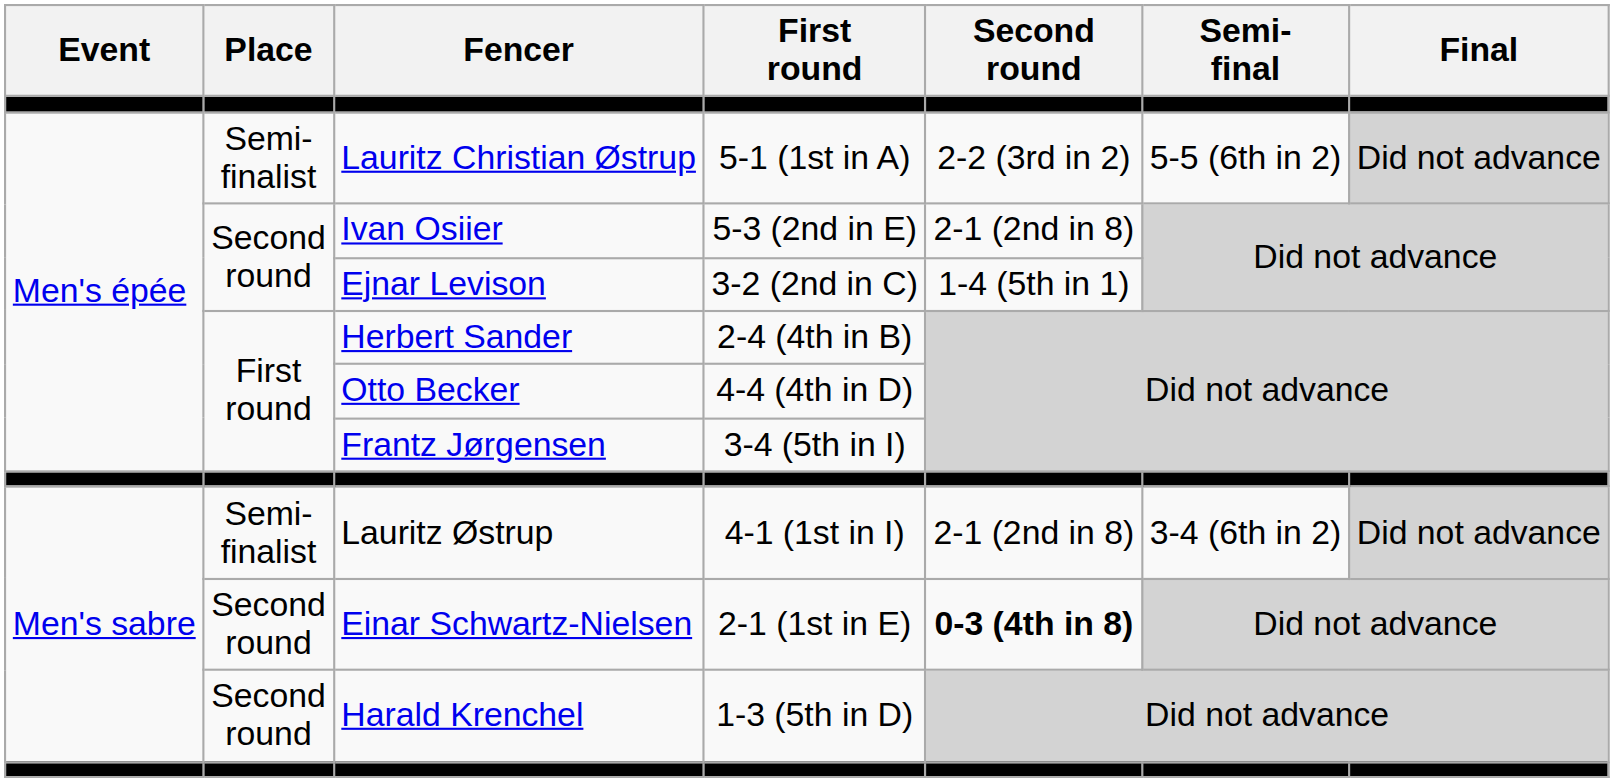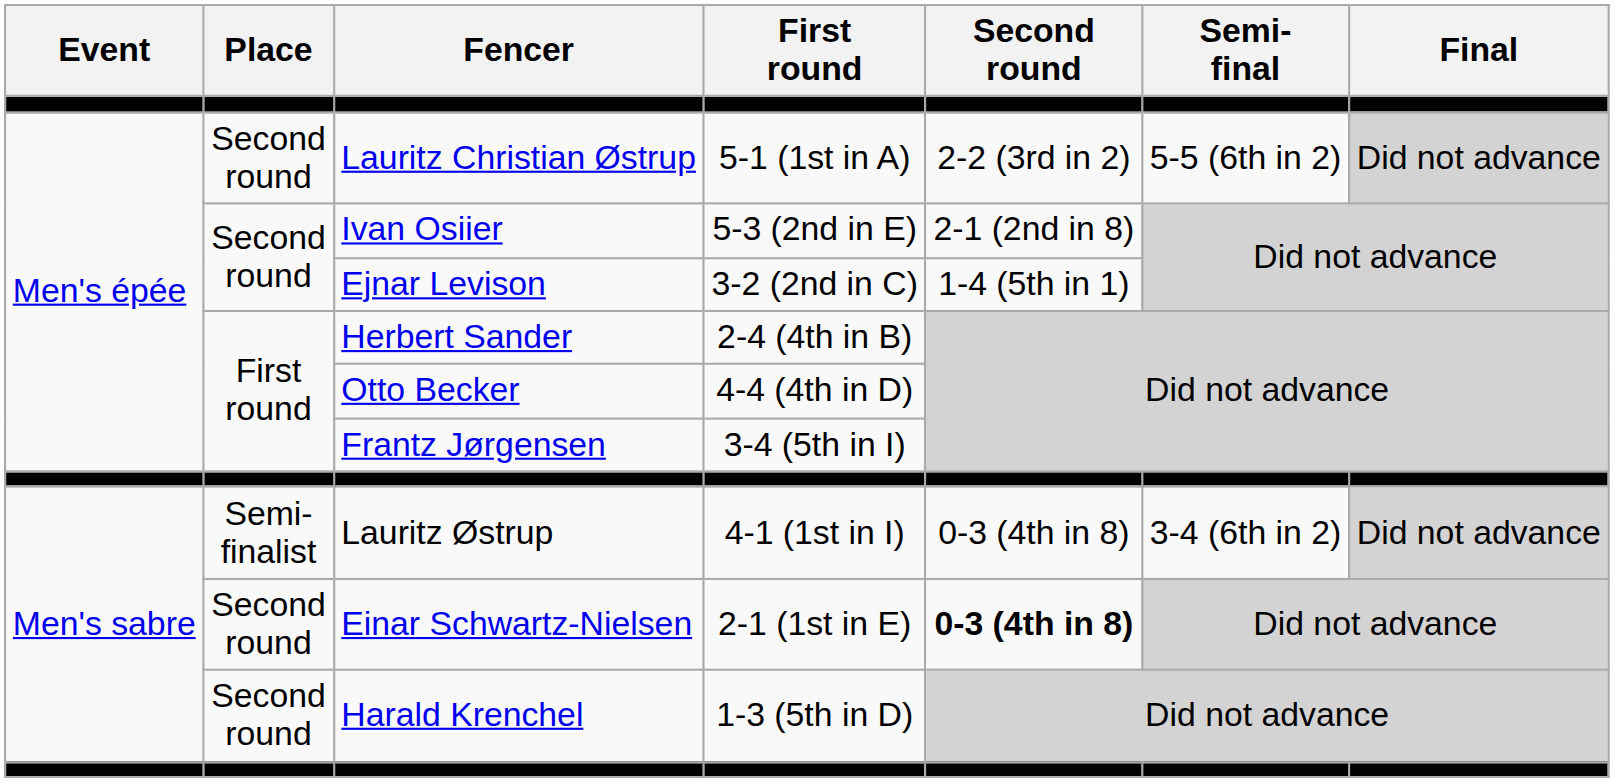Lauritz Christian Østrup | Place: Semi- finalist -> Second round
Lauritz Østrup | Second round: 2-1 (2nd in 8) -> 0-3 (4th in 8)
